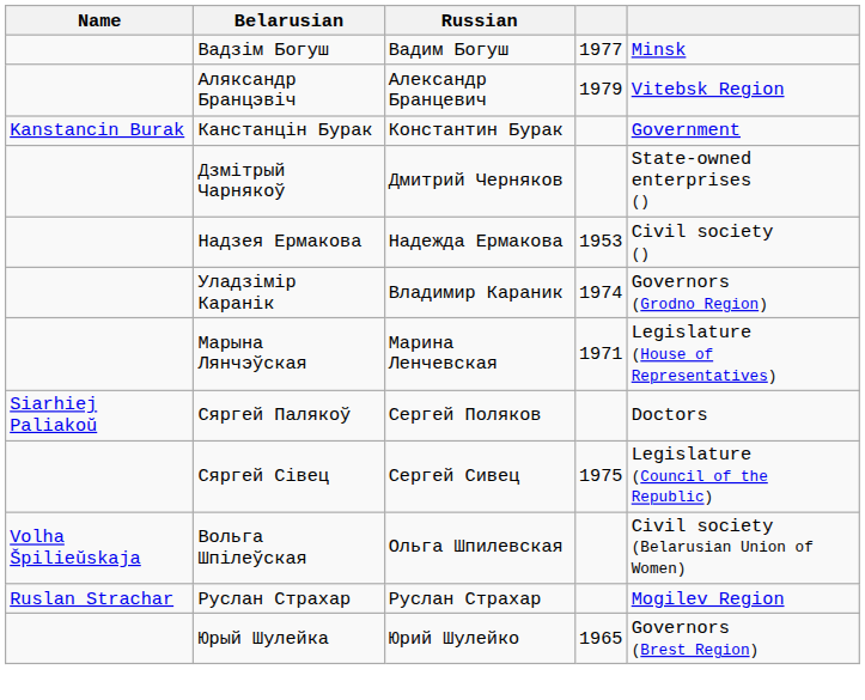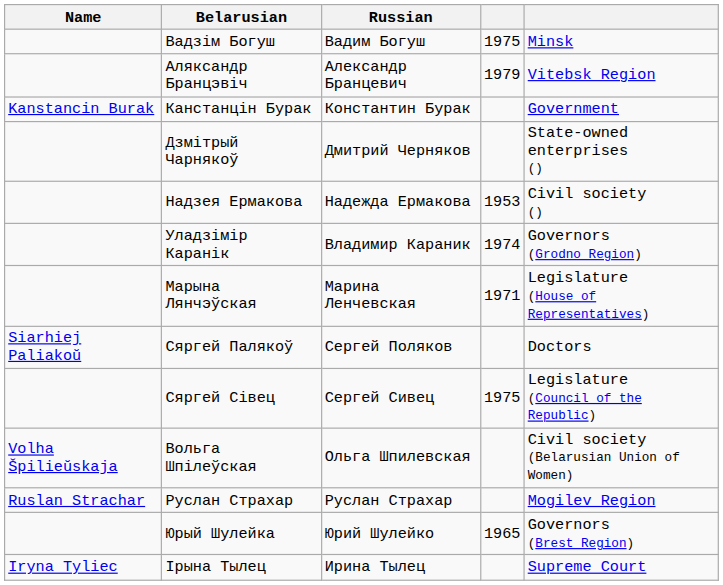Вадзім Богуш | column 4: 1977 -> 1975
+ row: Iryna Tyliec | Ірына Тылец | Ирина Тылец | Supreme Court
